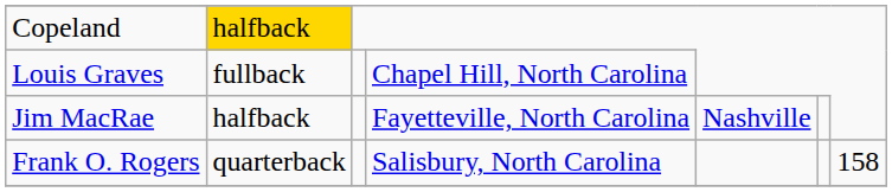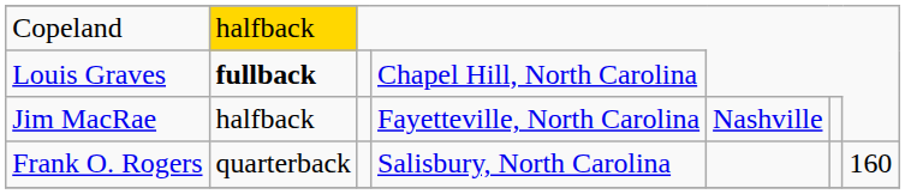Louis Graves | column 2: normal -> bold
Frank O. Rogers | column 7: 158 -> 160
